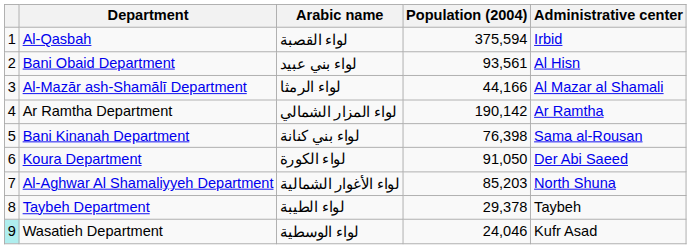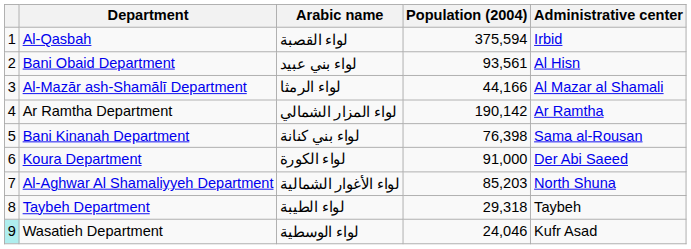Koura Department | Population (2004): 91,050 -> 91,000
Taybeh Department | Population (2004): 29,378 -> 29,318
